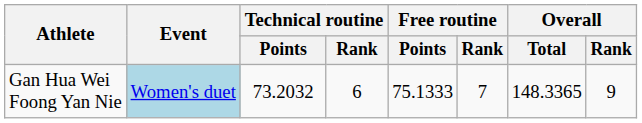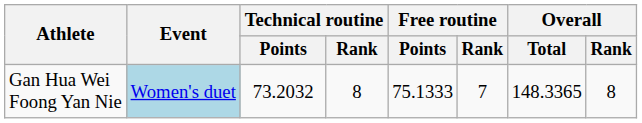Gan Hua Wei Foong Yan Nie | Technical routine / Rank: 6 -> 8
Gan Hua Wei Foong Yan Nie | Overall / Rank: 9 -> 8
